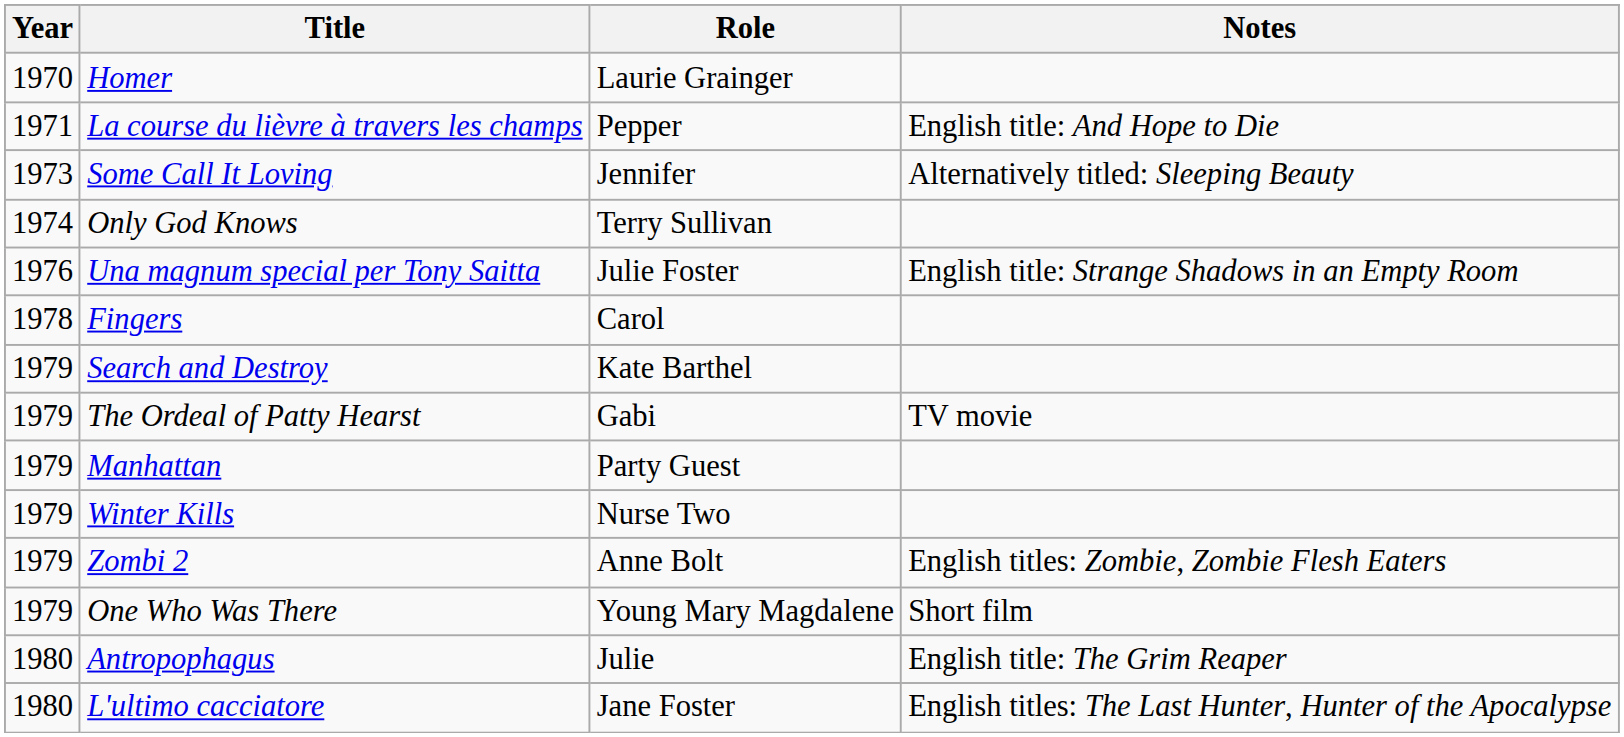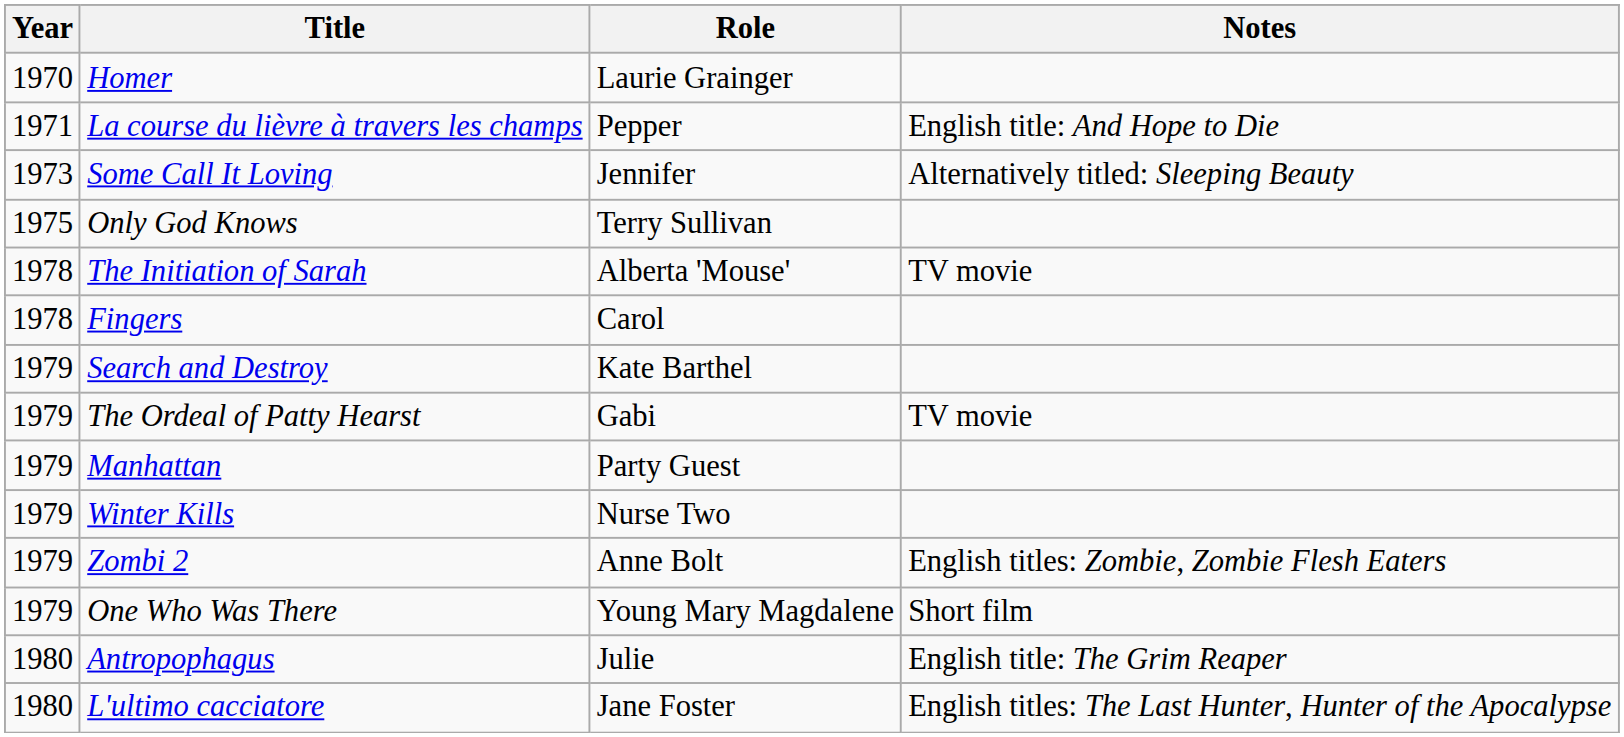Only God Knows | Year: 1974 -> 1975
- row: 1976 | Una magnum special per Tony Saitta | Julie Foster | English title: Strange Shadows in an Empty Room
+ row: 1978 | The Initiation of Sarah | Alberta 'Mouse' | TV movie
